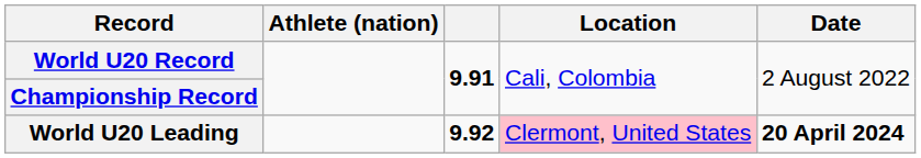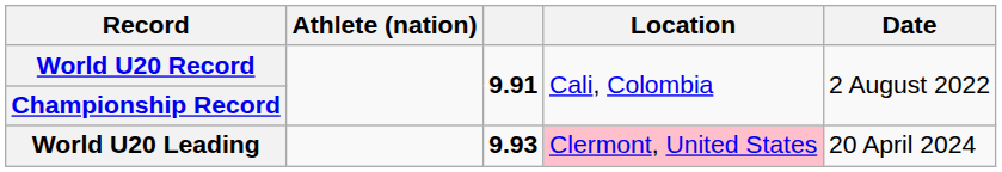World U20 Leading | column 3: 9.92 -> 9.93
World U20 Leading | Date: bold -> normal
